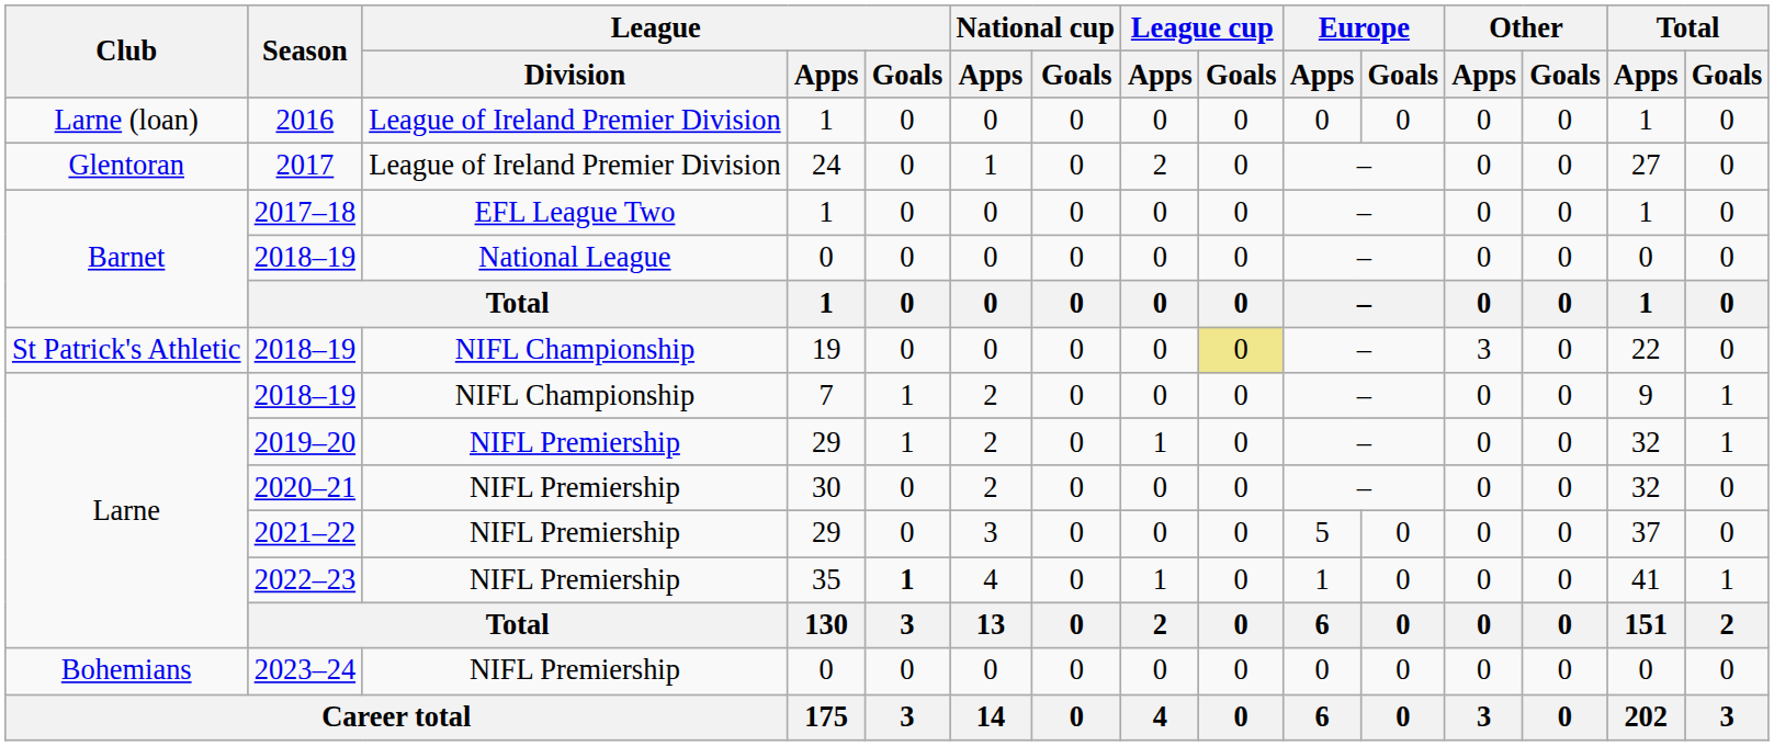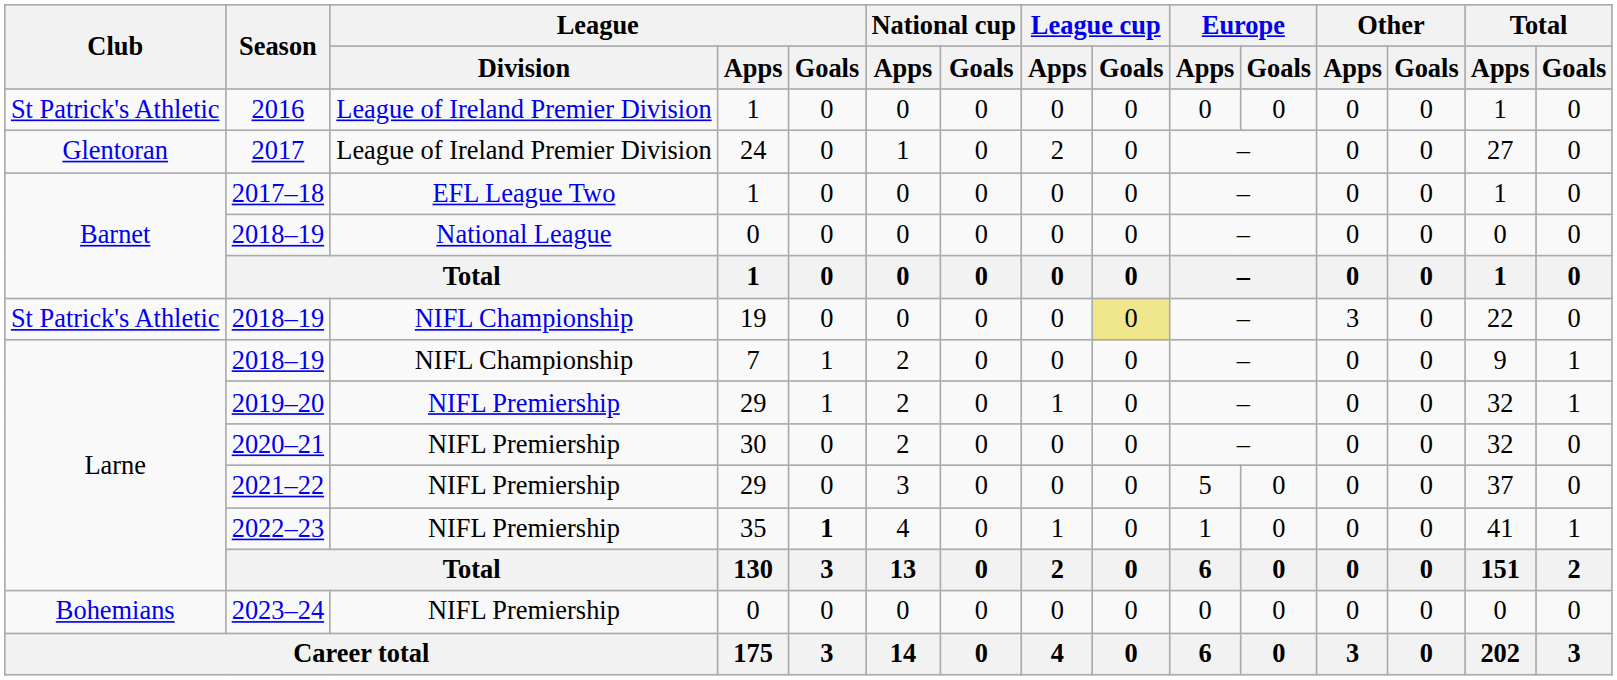2016 | Club: Larne (loan) -> St Patrick's Athletic
